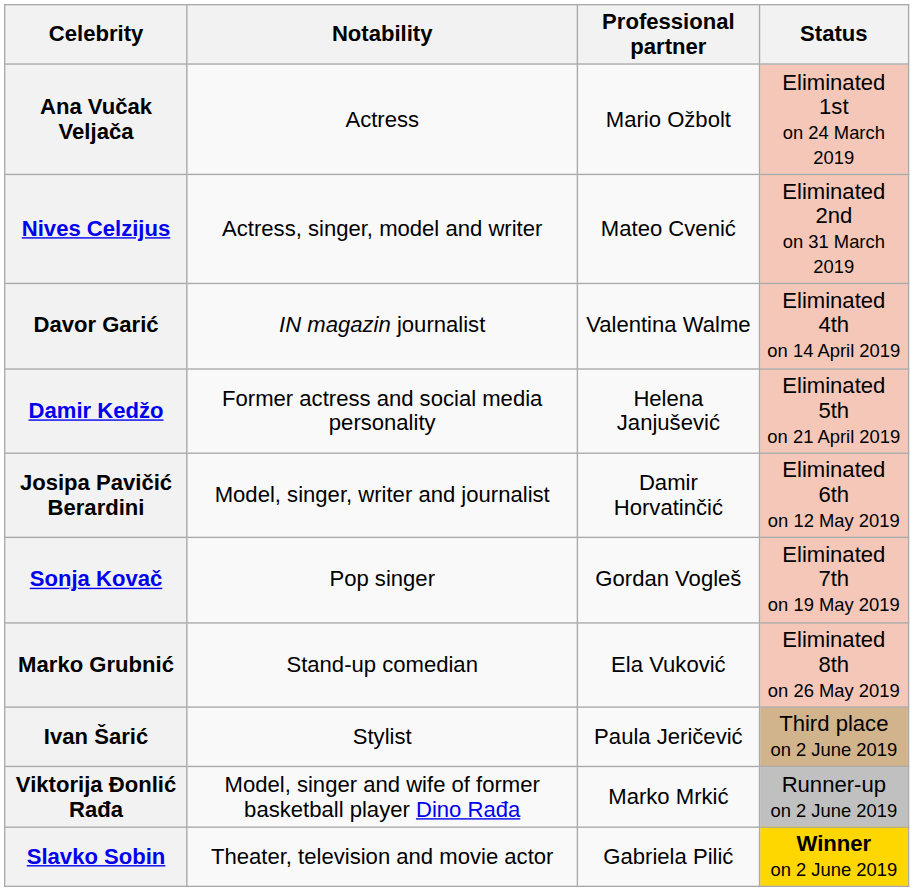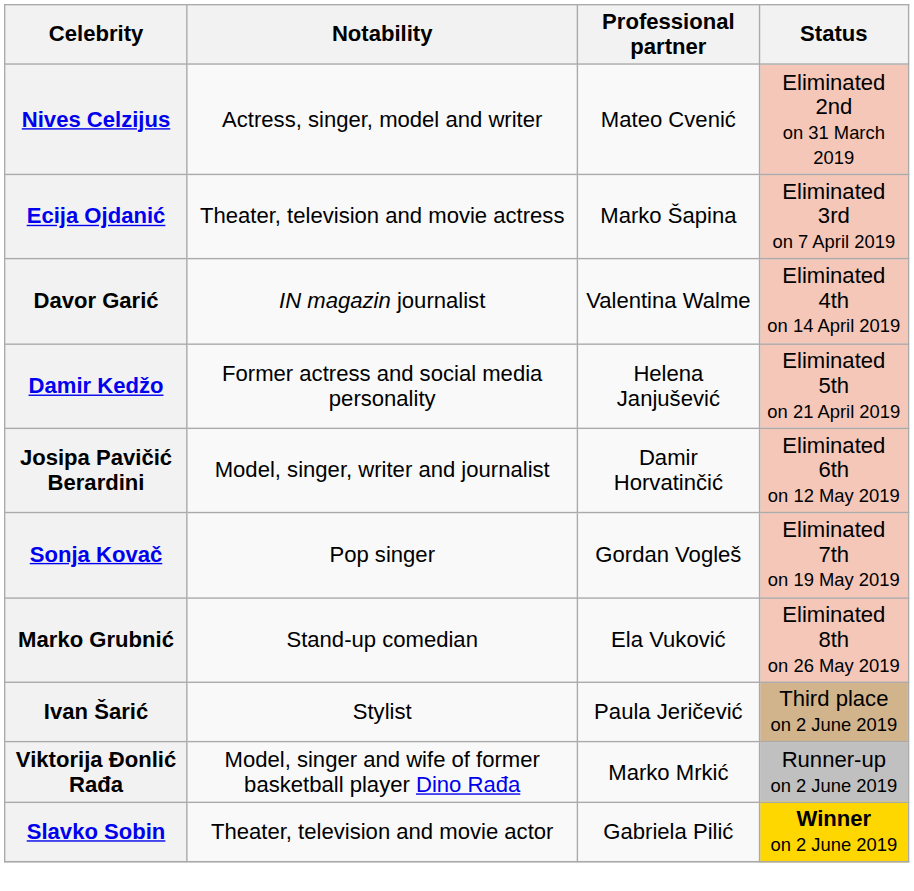- row: Ana Vučak Veljača | Actress | Mario Ožbolt | Eliminated 1st on 24 March 2019
+ row: Ecija Ojdanić | Theater, television and movie actress | Marko Šapina | Eliminated 3rd on 7 April 2019
